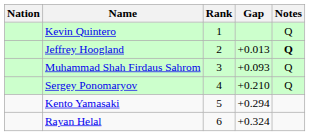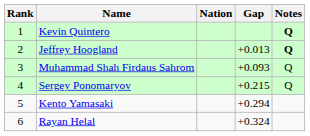columns swapped: Rank <-> Nation
Kevin Quintero | Notes: normal -> bold
Sergey Ponomaryov | Gap: +0.210 -> +0.215
